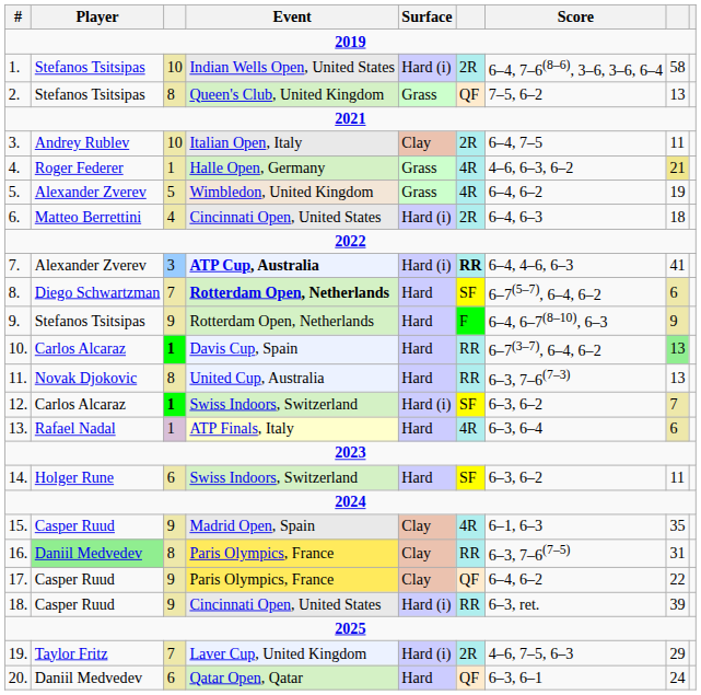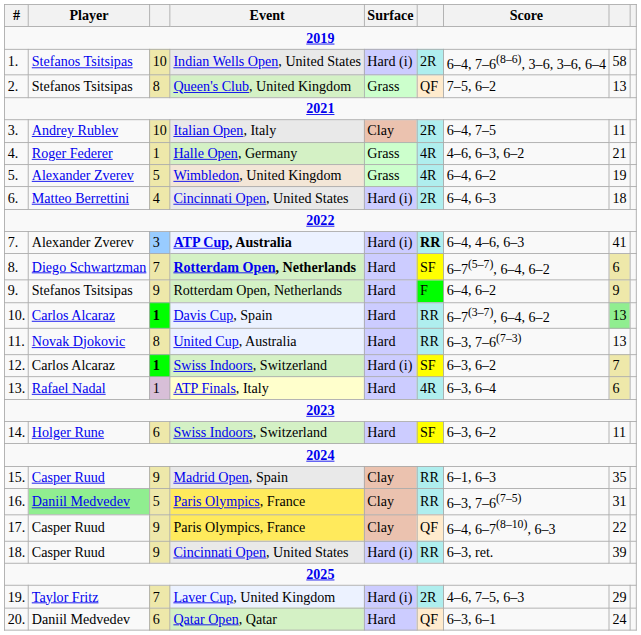4. | column 8: khaki background -> no background
9. | Score: 6–4, 6–7(8–10), 6–3 -> 6–4, 6–2
15. | column 6: 4R -> RR
16. | column 3: 8 -> 5
17. | Score: 6–4, 6–2 -> 6–4, 6–7(8–10), 6–3
